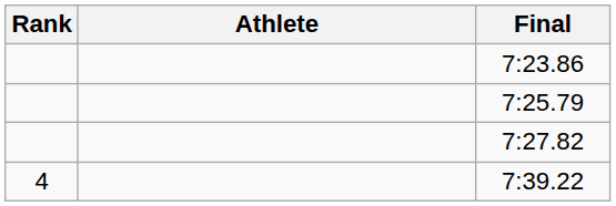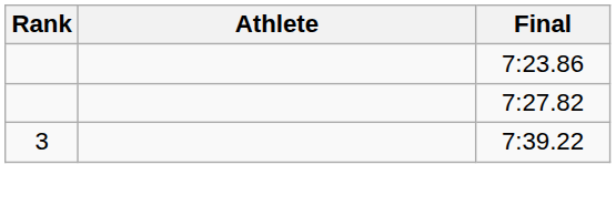- row: 7:25.79
7:39.22 | Rank: 4 -> 3
